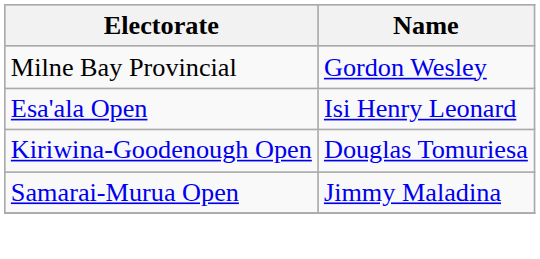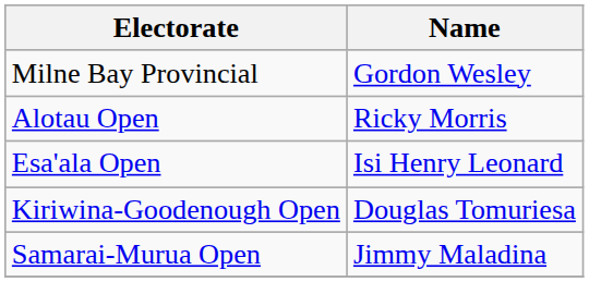+ row: Alotau Open | Ricky Morris
